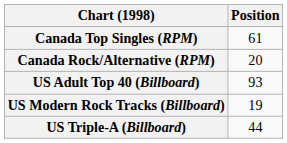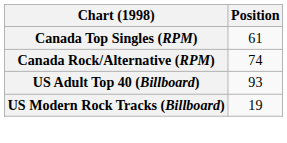Canada Rock/Alternative (RPM) | Position: 20 -> 74
- row: US Triple-A (Billboard) | 44
